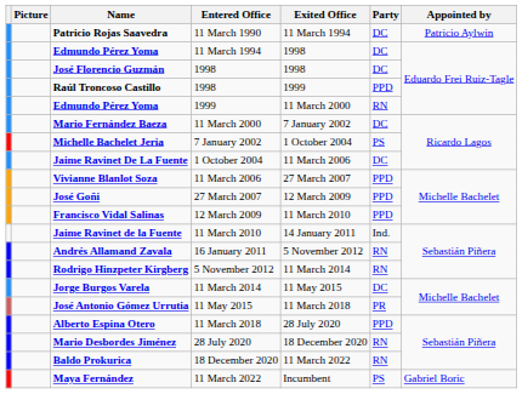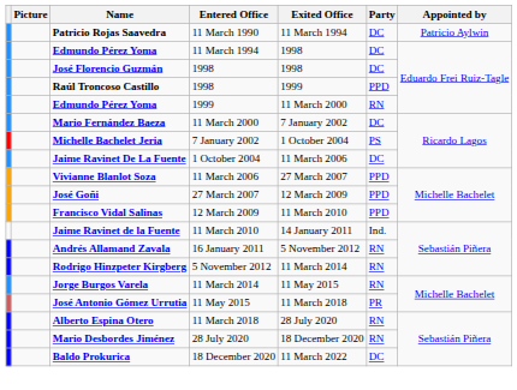Jorge Burgos Varela | Party: DC -> RN
Alberto Espina Otero | Party: PPD -> RN
Baldo Prokurica | Party: RN -> DC
- row: Maya Fernández | 11 March 2022 | Incumbent | PS | Gabriel Boric
